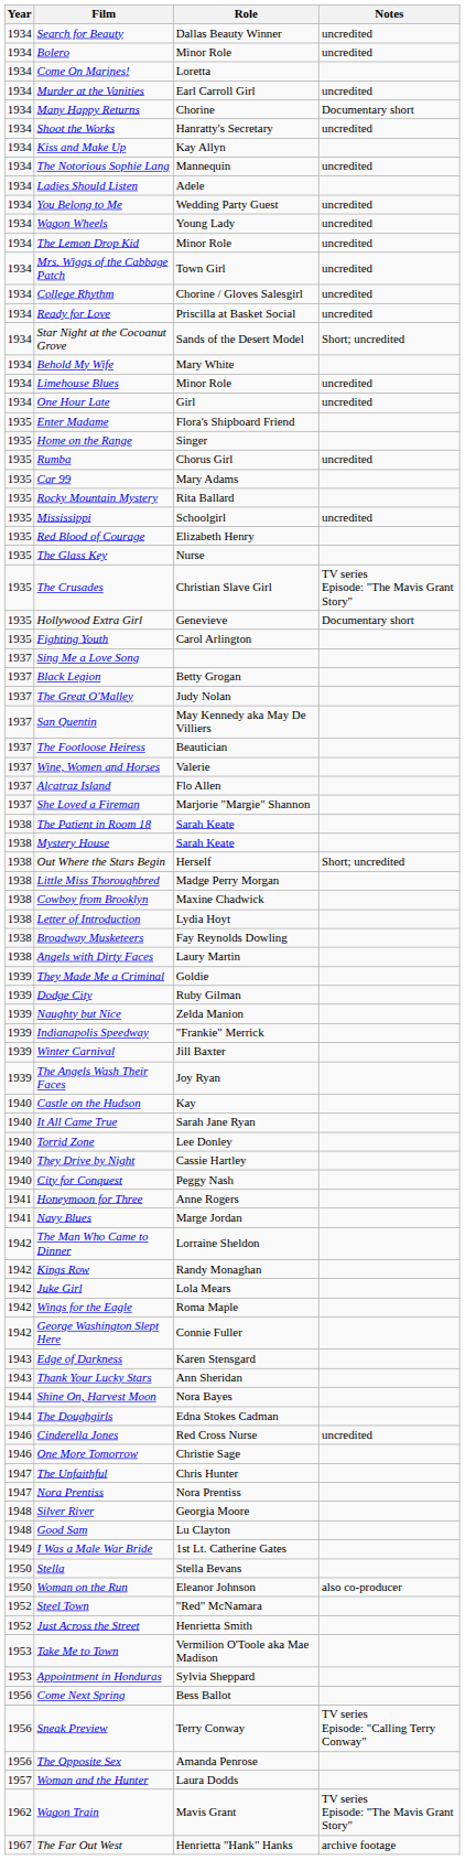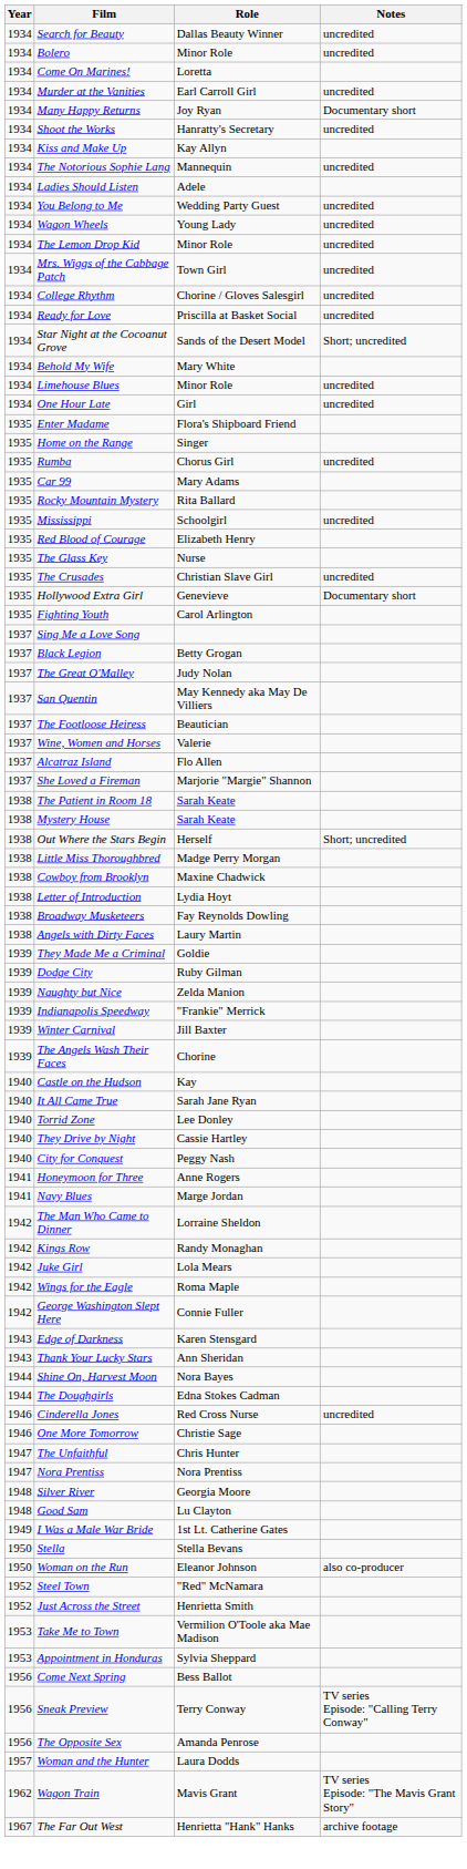Many Happy Returns | Role: Chorine -> Joy Ryan
The Crusades | Notes: TV series Episode: "The Mavis Grant Story" -> uncredited
The Angels Wash Their Faces | Role: Joy Ryan -> Chorine
